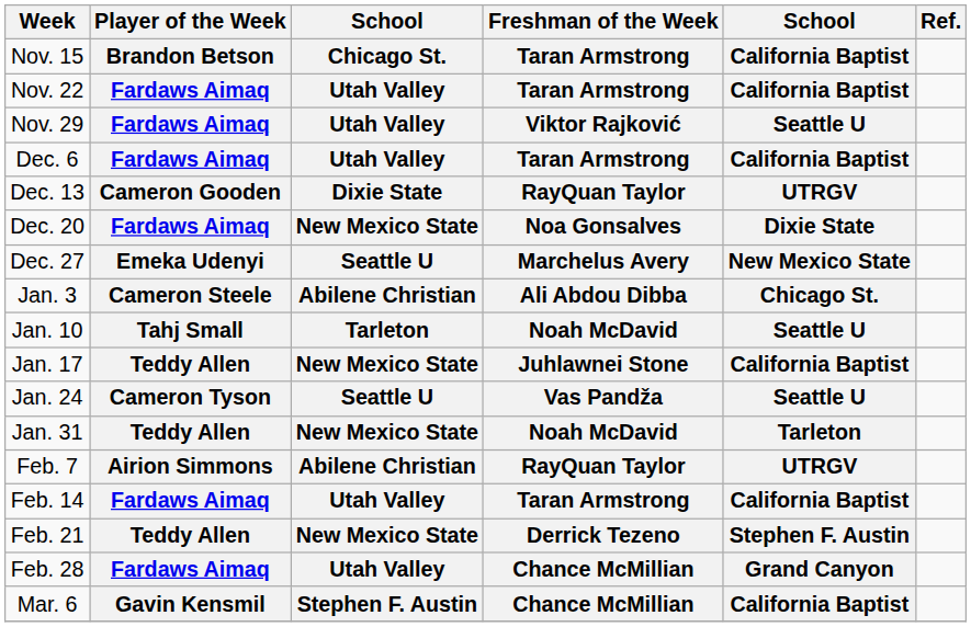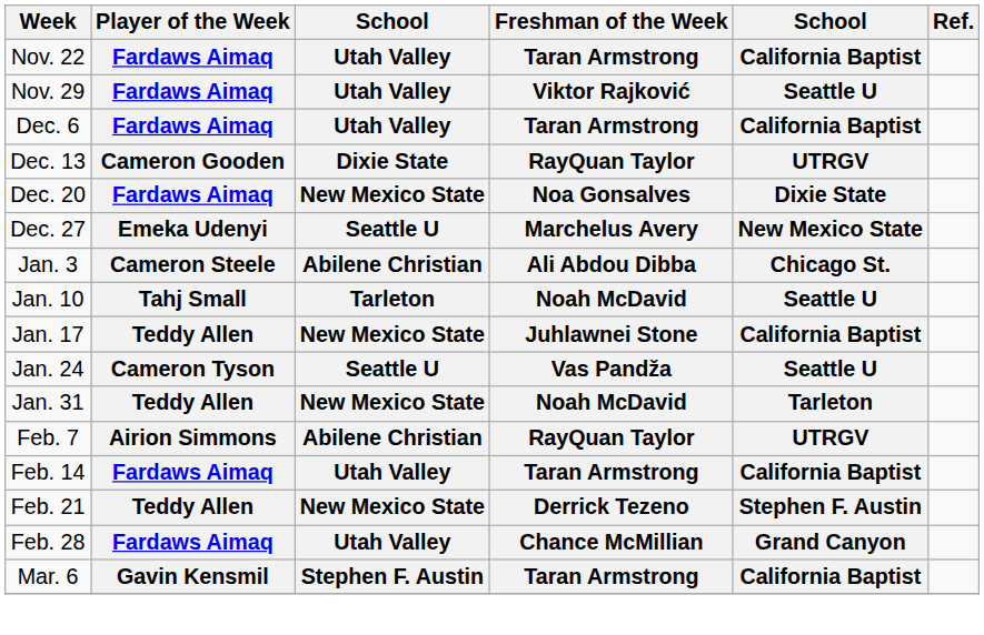- row: Nov. 15 | Brandon Betson | Chicago St. | Taran Armstrong | California Baptist
Mar. 6 | Freshman of the Week: Chance McMillian -> Taran Armstrong
